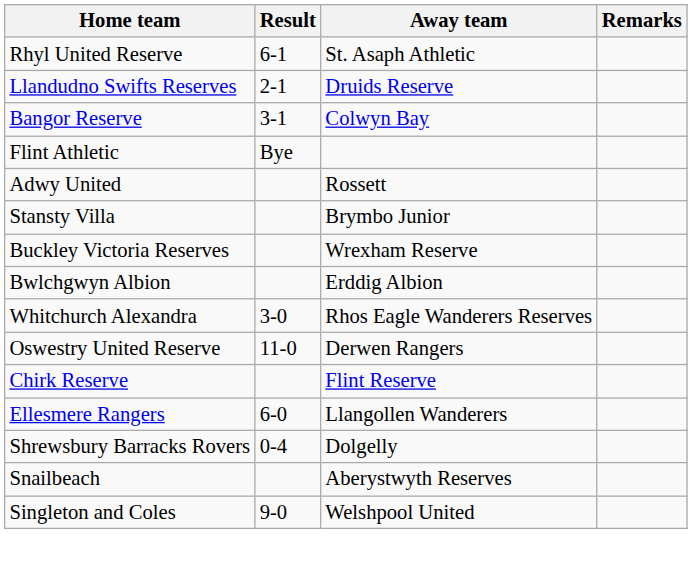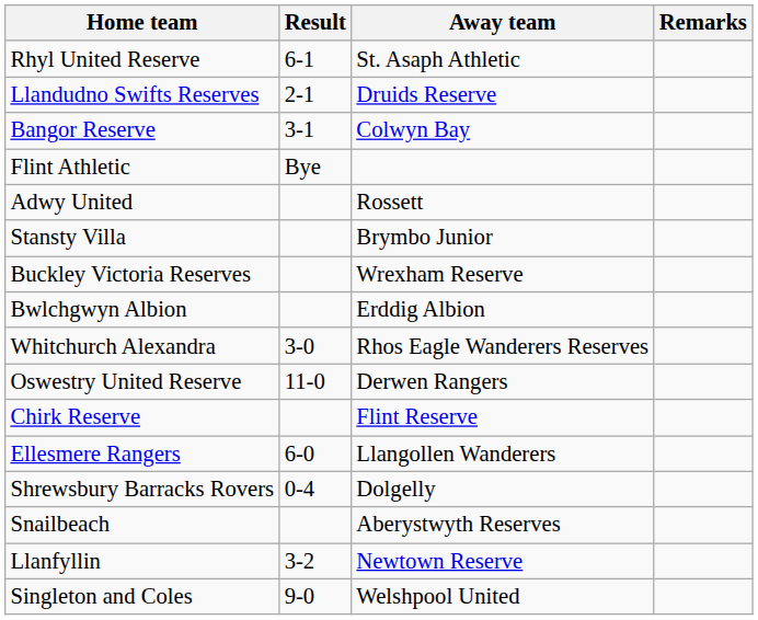+ row: Llanfyllin | 3-2 | Newtown Reserve
